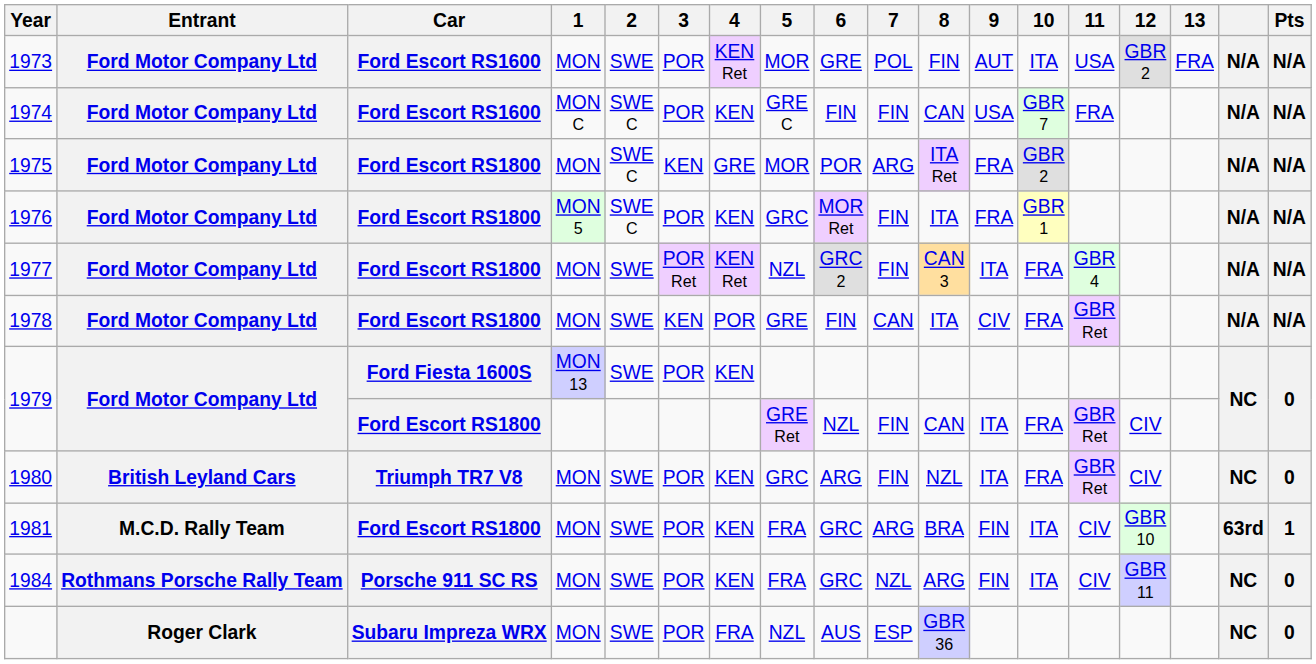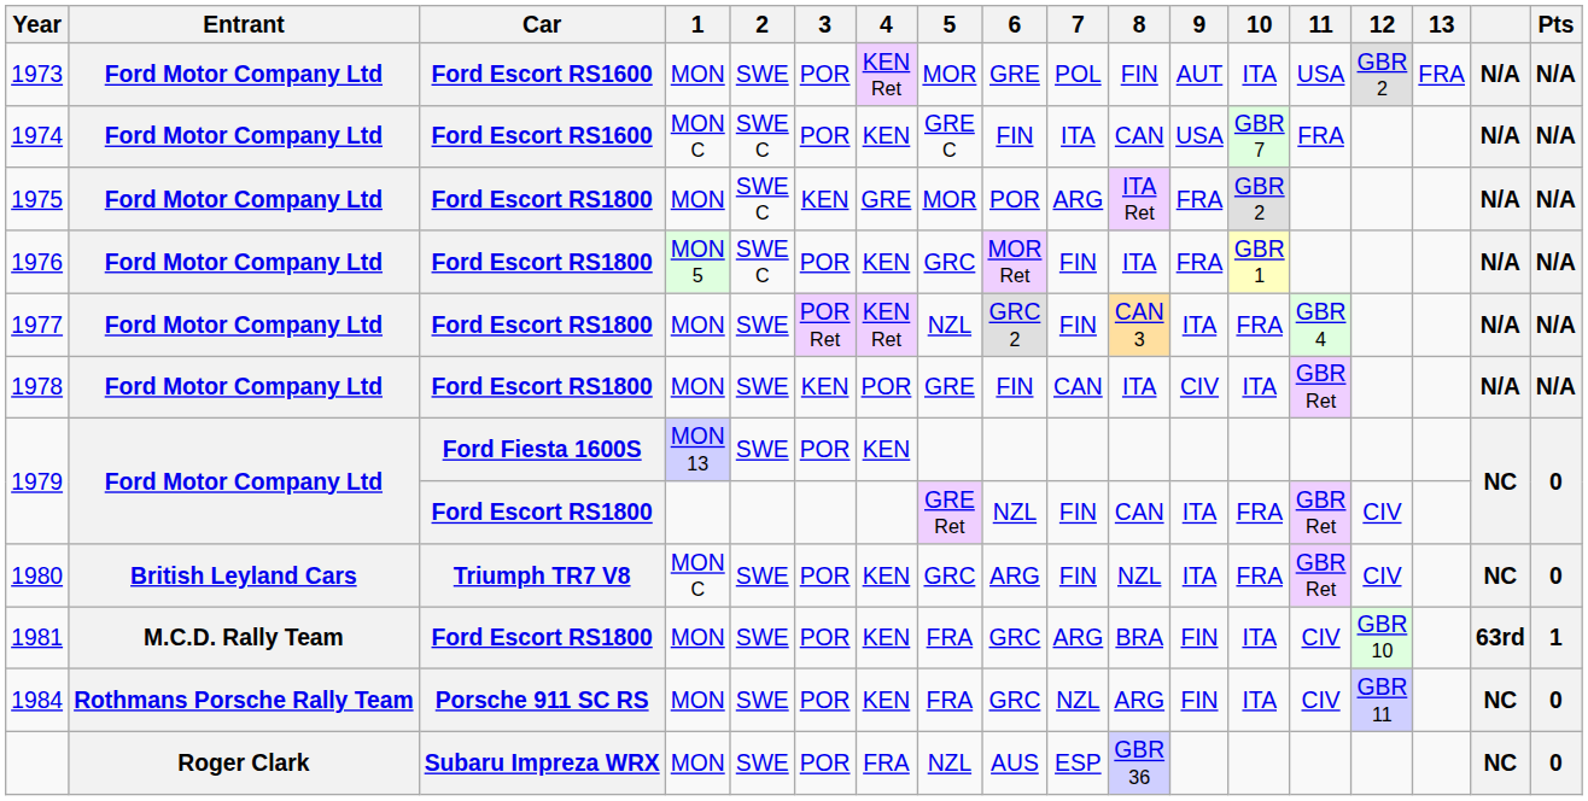1974 | 7: FIN -> ITA
1978 | 10: FRA -> ITA
1980 | 1: MON -> MON C
